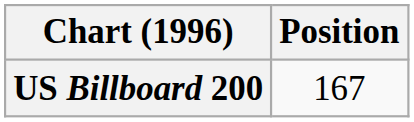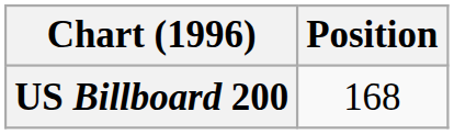US Billboard 200 | Position: 167 -> 168
